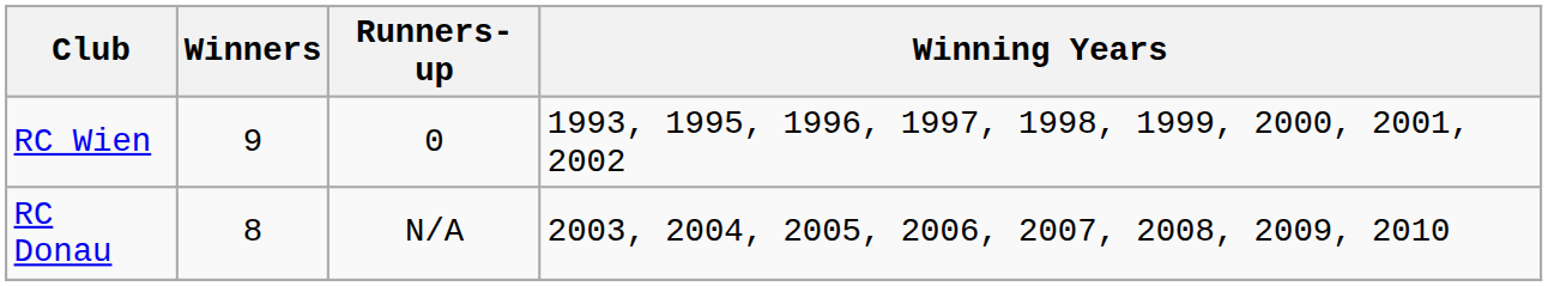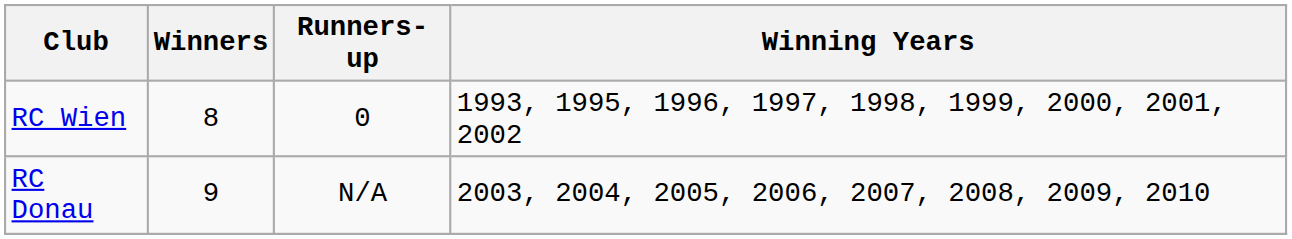RC Wien | Winners: 9 -> 8
RC Donau | Winners: 8 -> 9
